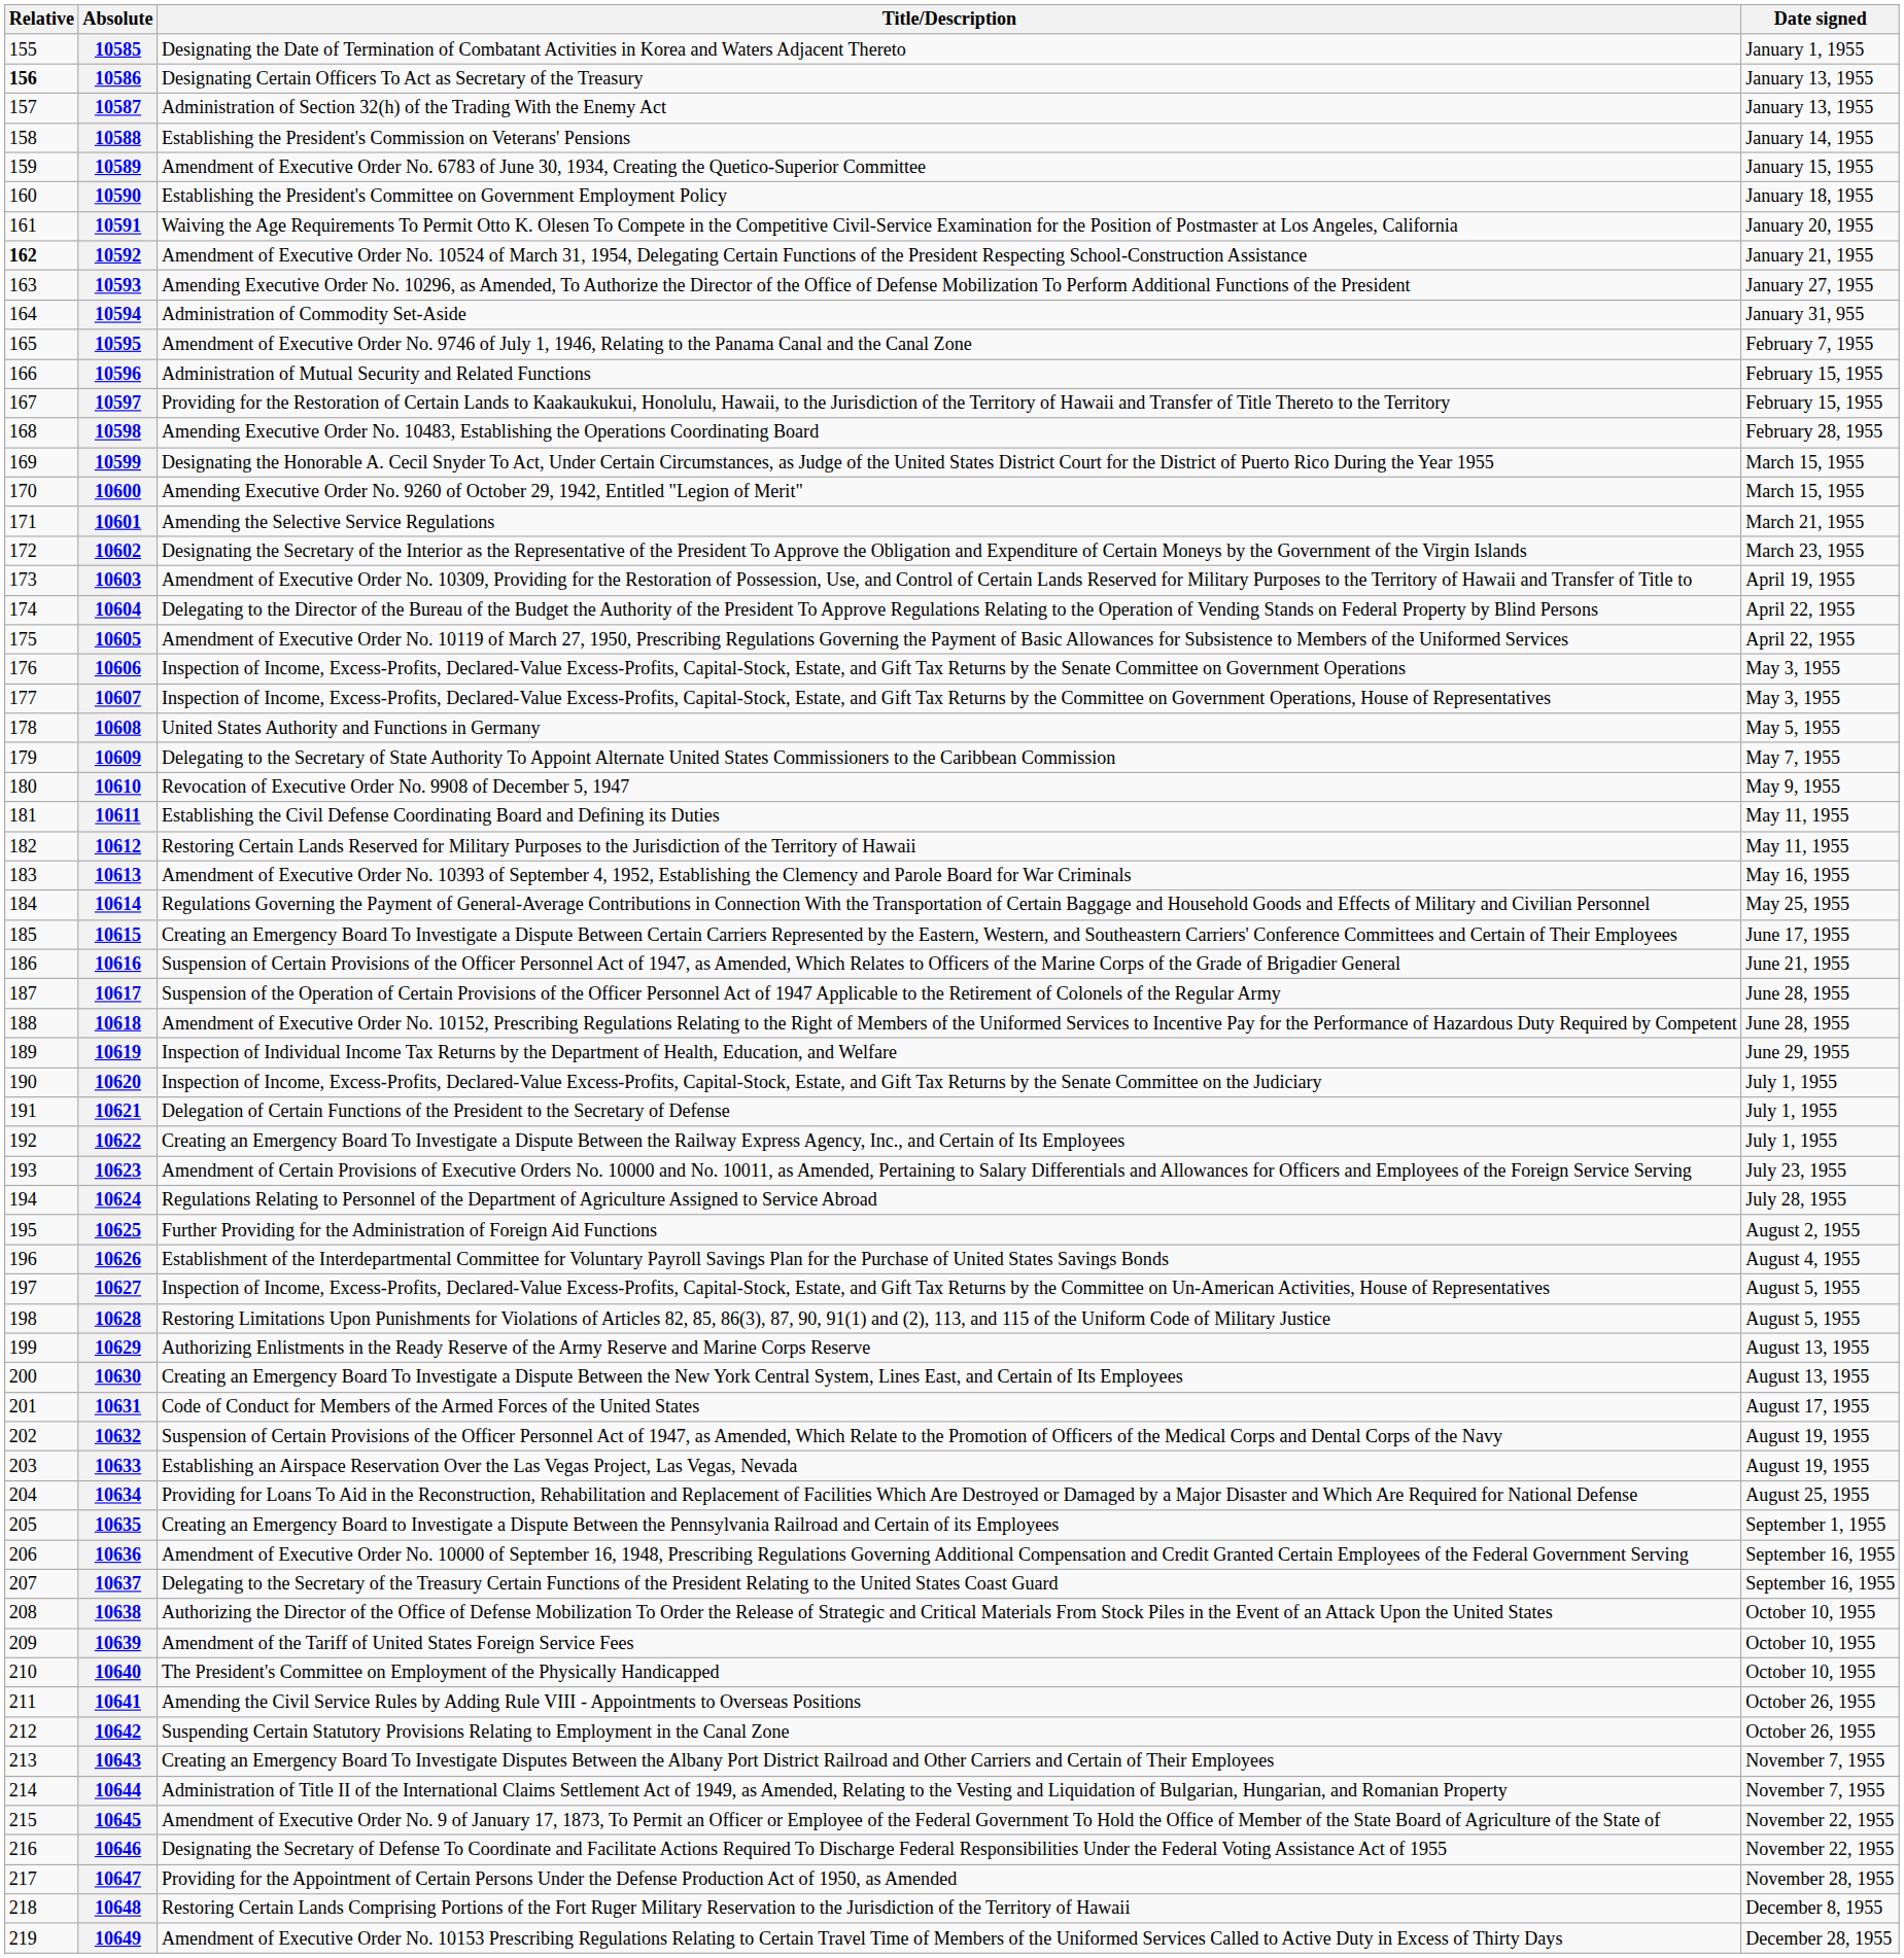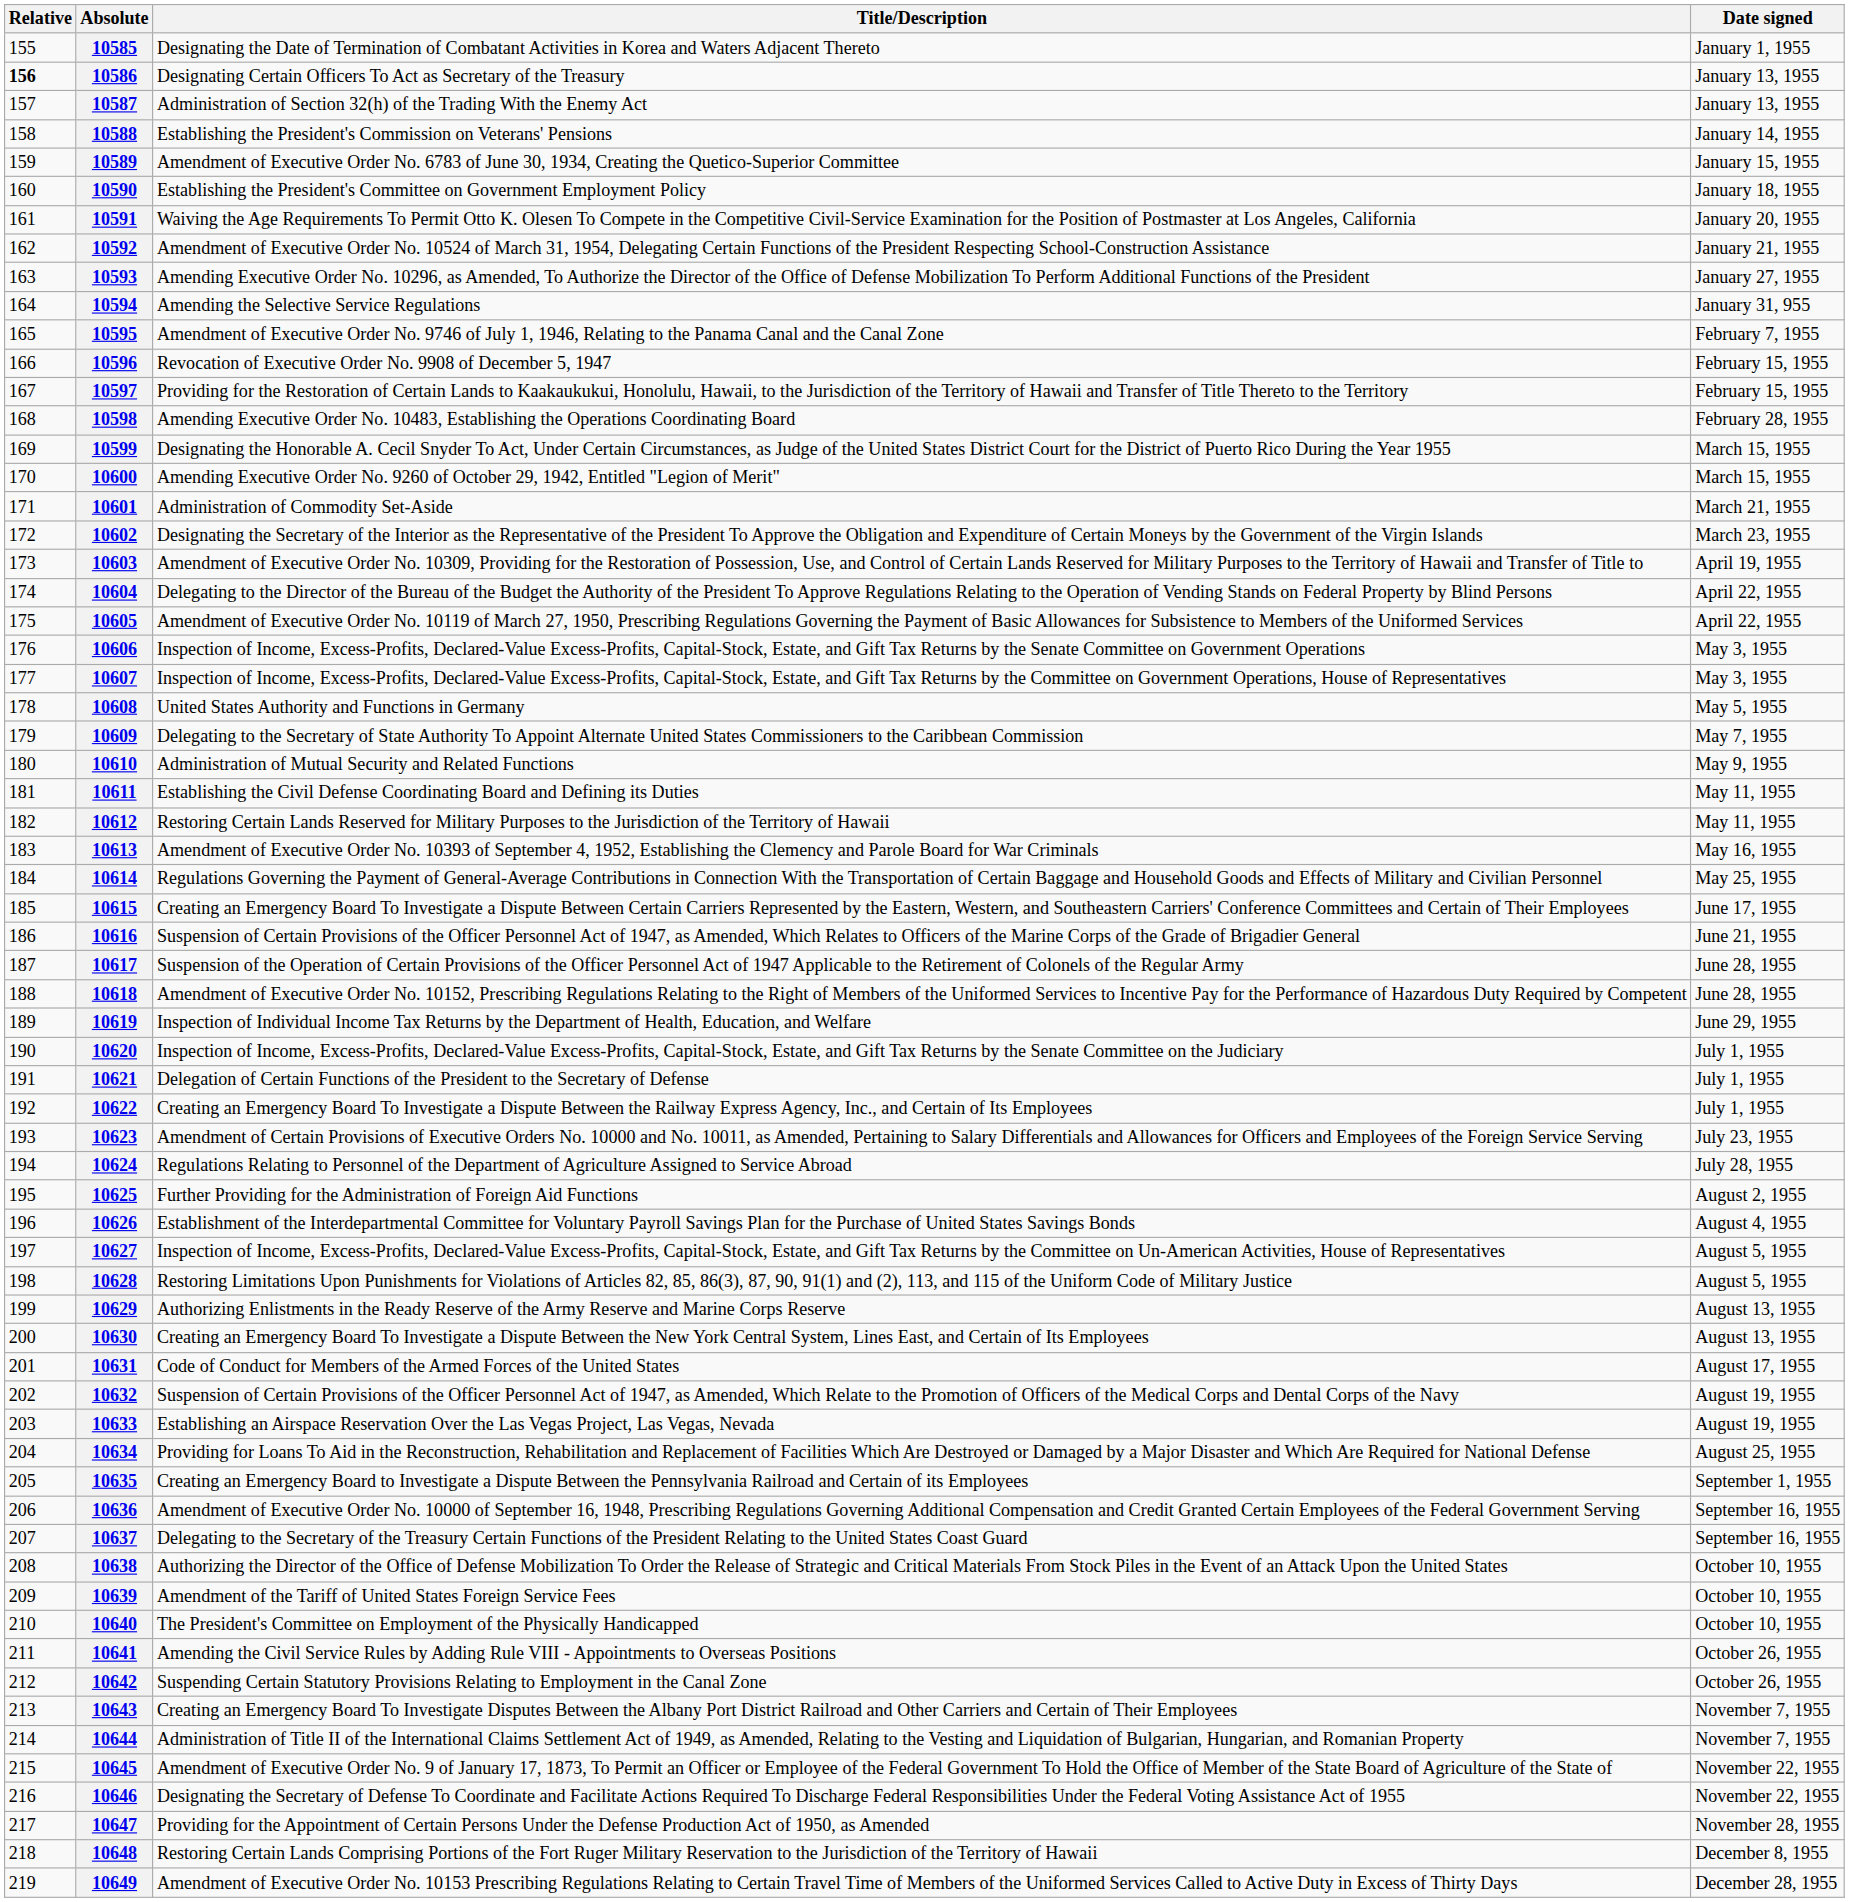10592 | Relative: bold -> normal
10594 | Title/Description: Administration of Commodity Set-Aside -> Amending the Selective Service Regulations
10596 | Title/Description: Administration of Mutual Security and Related Functions -> Revocation of Executive Order No. 9908 of December 5, 1947
10601 | Title/Description: Amending the Selective Service Regulations -> Administration of Commodity Set-Aside
10610 | Title/Description: Revocation of Executive Order No. 9908 of December 5, 1947 -> Administration of Mutual Security and Related Functions
